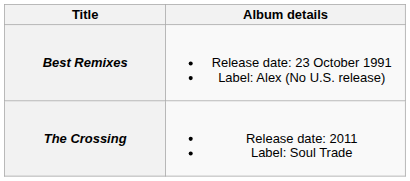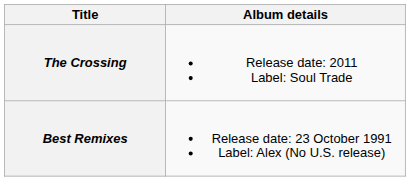rows swapped: Best Remixes <-> The Crossing
